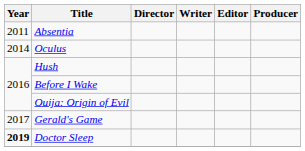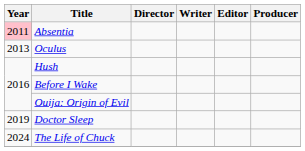Absentia | Year: no background -> pink background
Oculus | Year: 2014 -> 2013
- row: 2017 | Gerald's Game
Doctor Sleep | Year: bold -> normal
+ row: 2024 | The Life of Chuck
